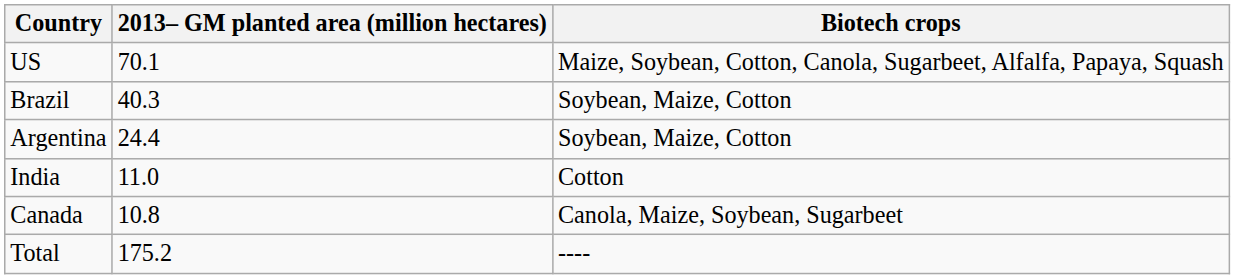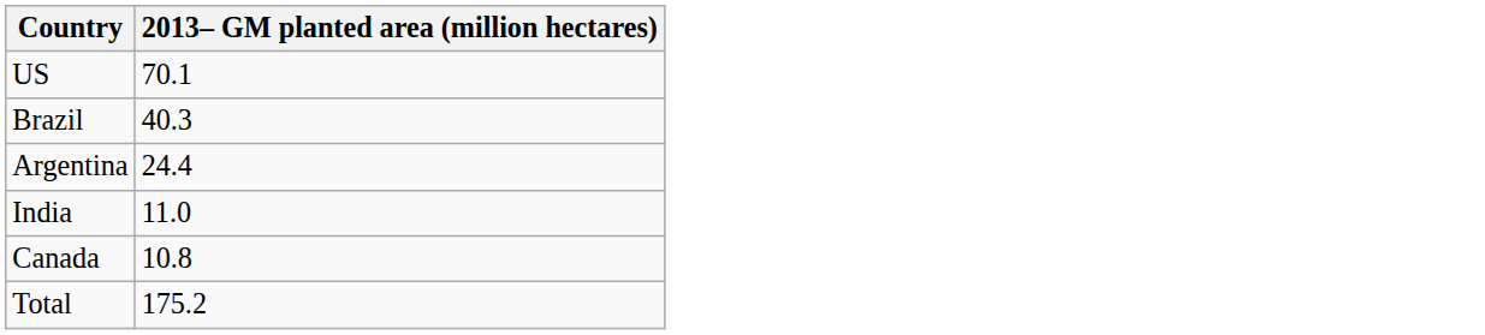- column: Biotech crops | Maize, Soybean, Cotton, Canola, Sugarbeet, Alfalfa, Papaya, Squash | Soybean, Maize, Cotton | Soybean, Maize, Cotton | Cotton | Canola, Maize, Soybean, Sugarbeet | ----
